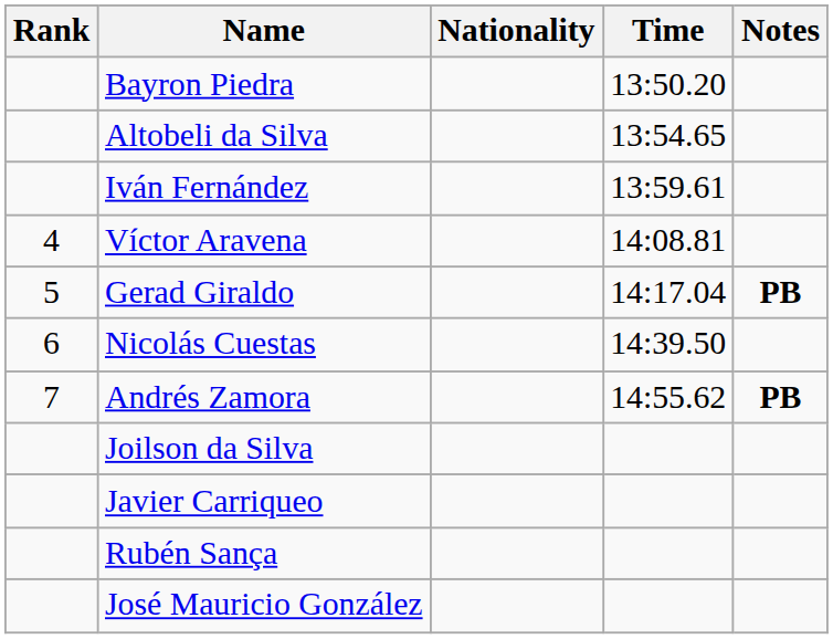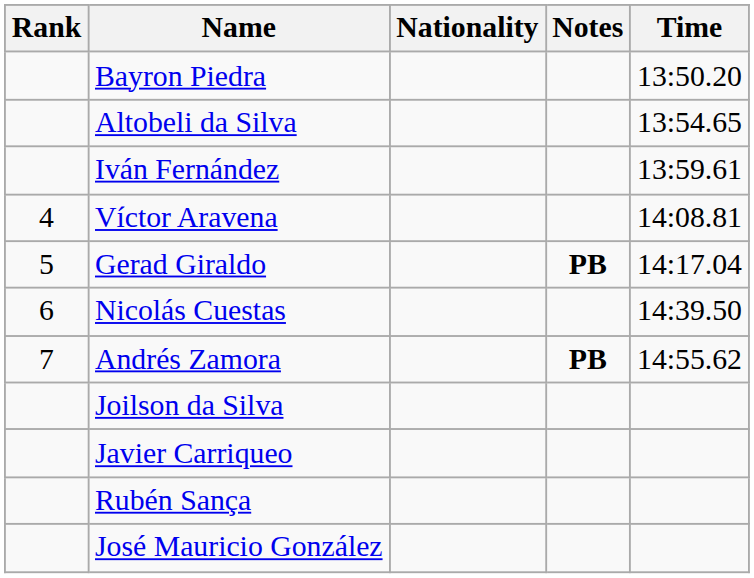columns swapped: Time <-> Notes
